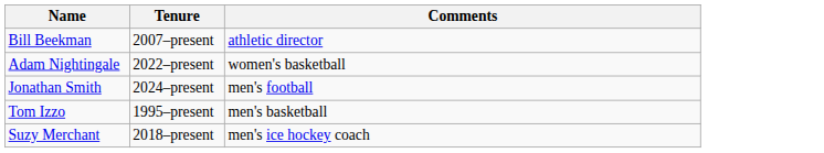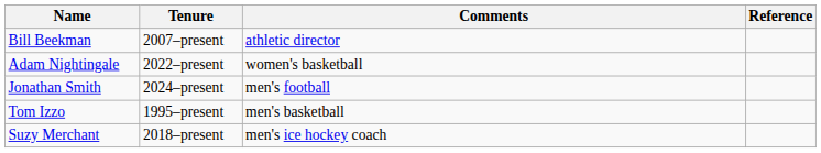+ column: Reference
